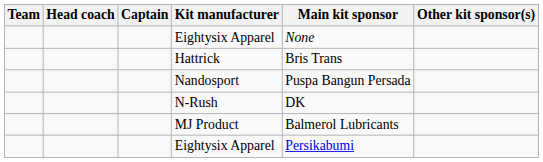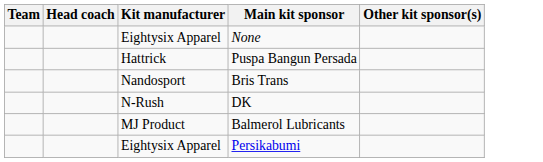- column: Captain
Hattrick | Main kit sponsor: Bris Trans -> Puspa Bangun Persada
Nandosport | Main kit sponsor: Puspa Bangun Persada -> Bris Trans
